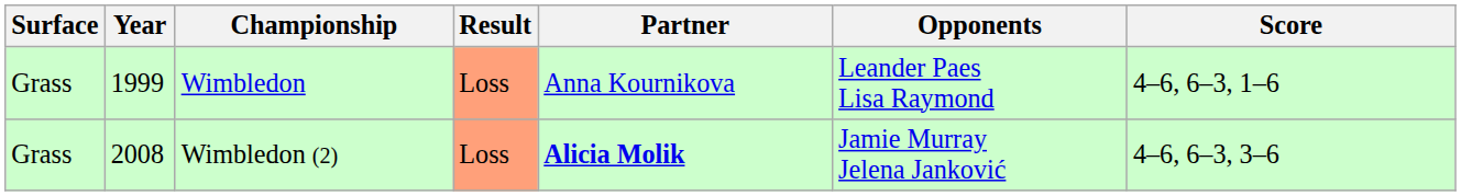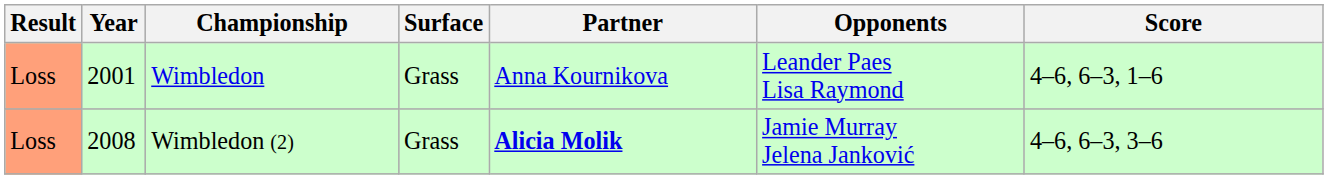columns swapped: Result <-> Surface
Wimbledon | Year: 1999 -> 2001
